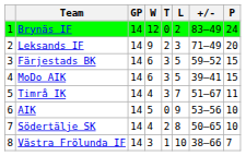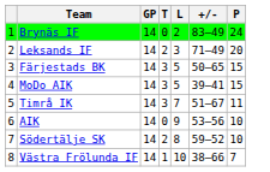- column: W | 12 | 9 | 6 | 6 | 4 | 5 | 4 | 3
Färjestads BK | +/-: 59–52 -> 50–65
Södertälje SK | +/-: 50–65 -> 59–52
